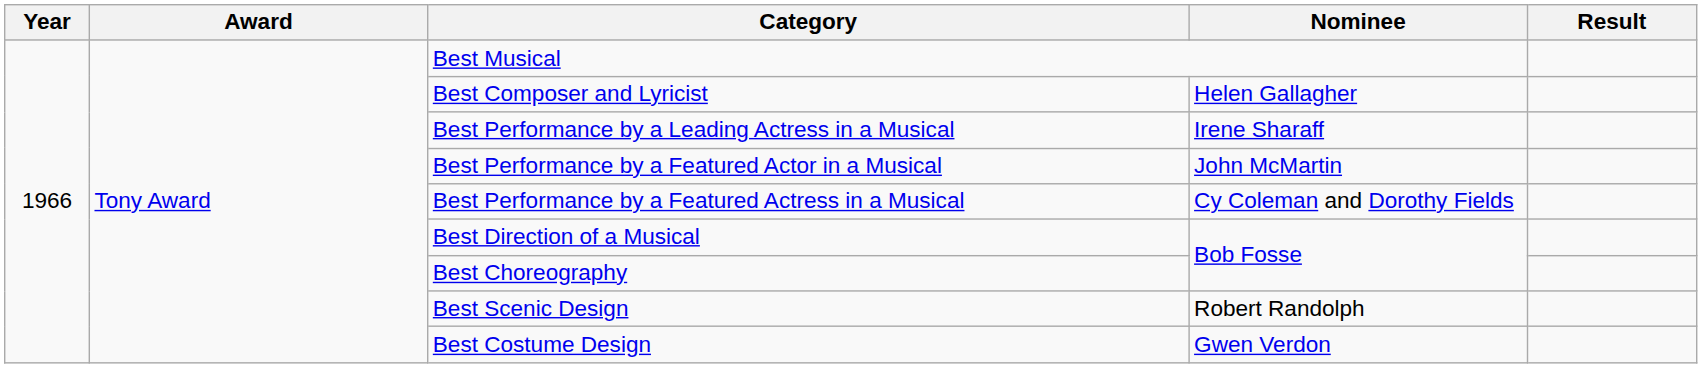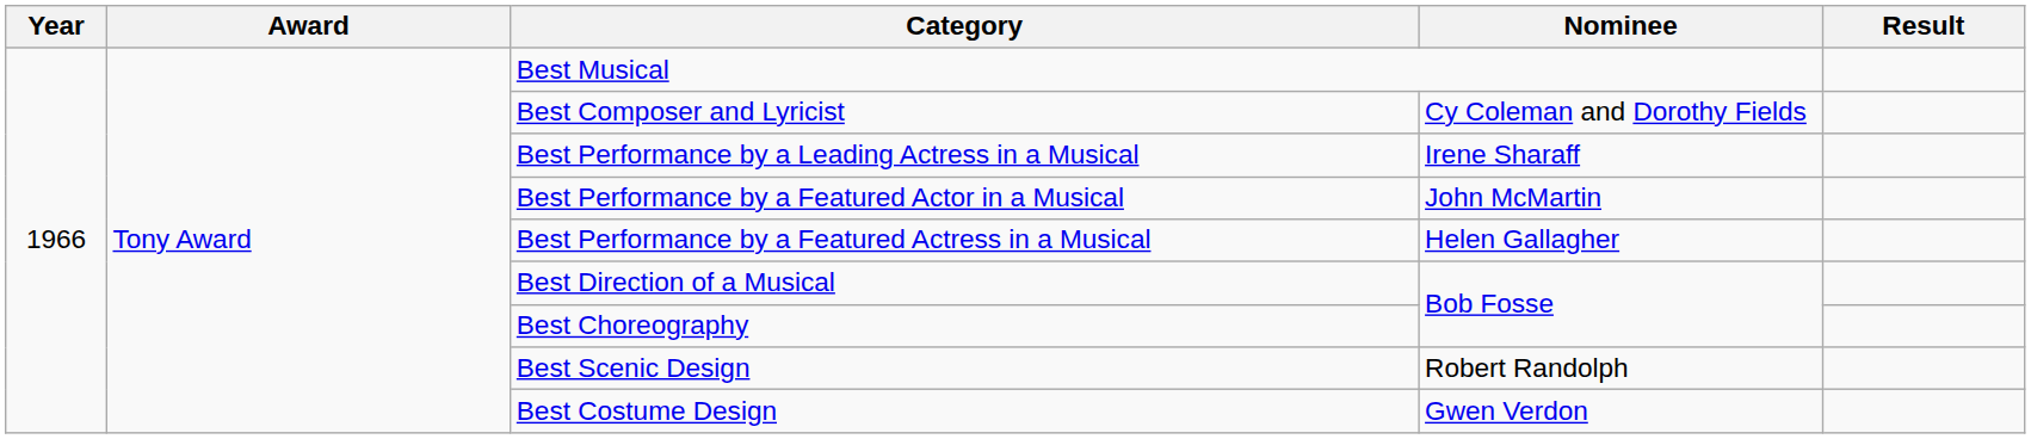Best Composer and Lyricist | Nominee: Helen Gallagher -> Cy Coleman and Dorothy Fields
Best Performance by a Featured Actress in a Musical | Nominee: Cy Coleman and Dorothy Fields -> Helen Gallagher
